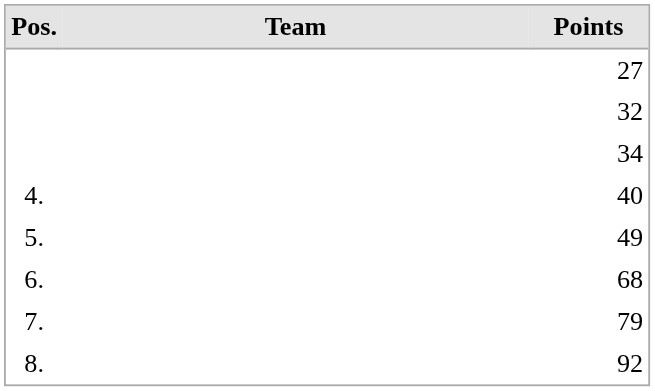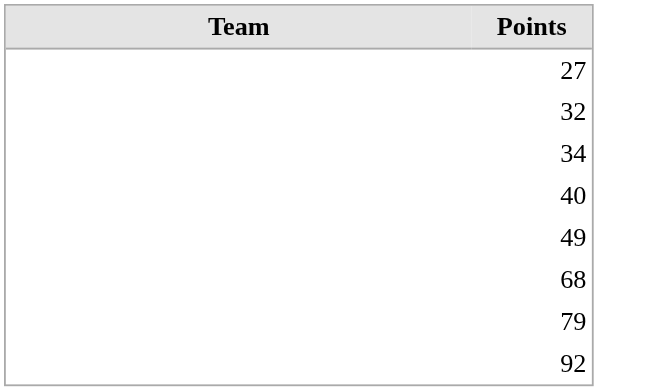- column: Pos. | 4. | 5. | 6. | 7. | 8.
